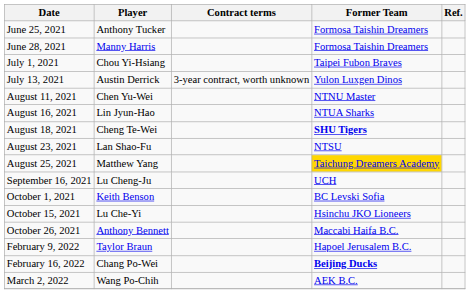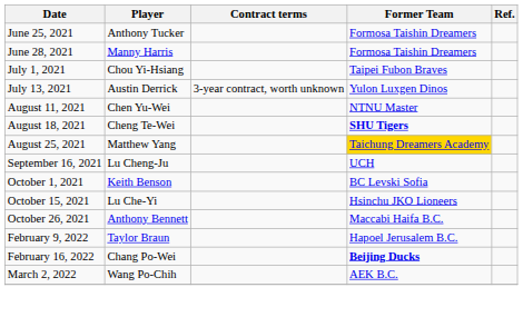- row: August 16, 2021 | Lin Jyun-Hao | NTUA Sharks
- row: August 23, 2021 | Lan Shao-Fu | NTSU
